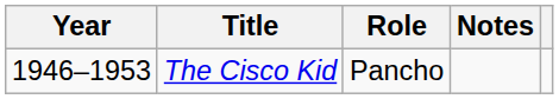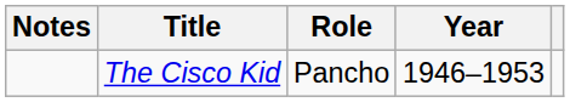columns swapped: Year <-> Notes
